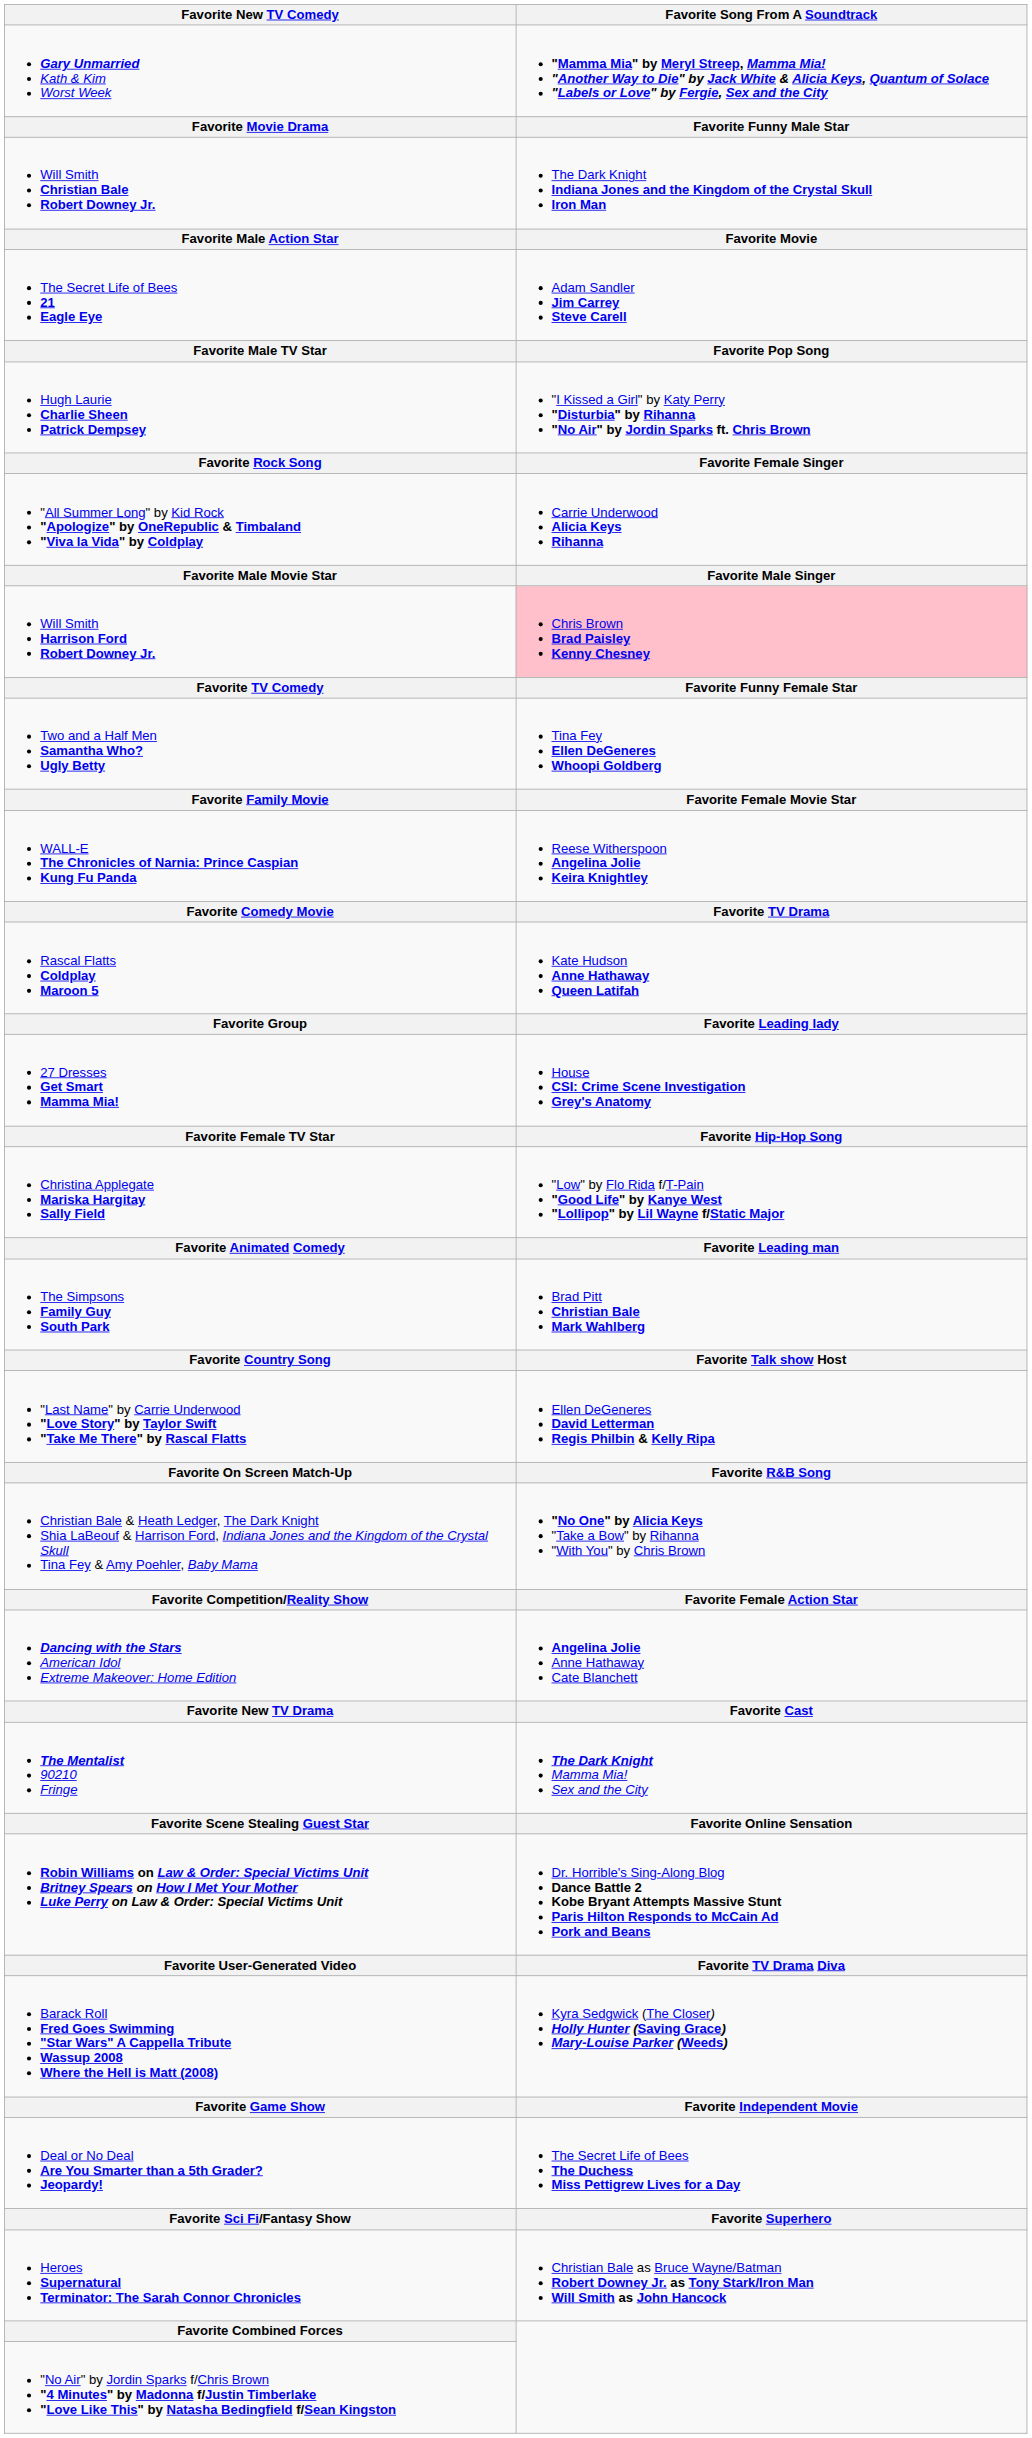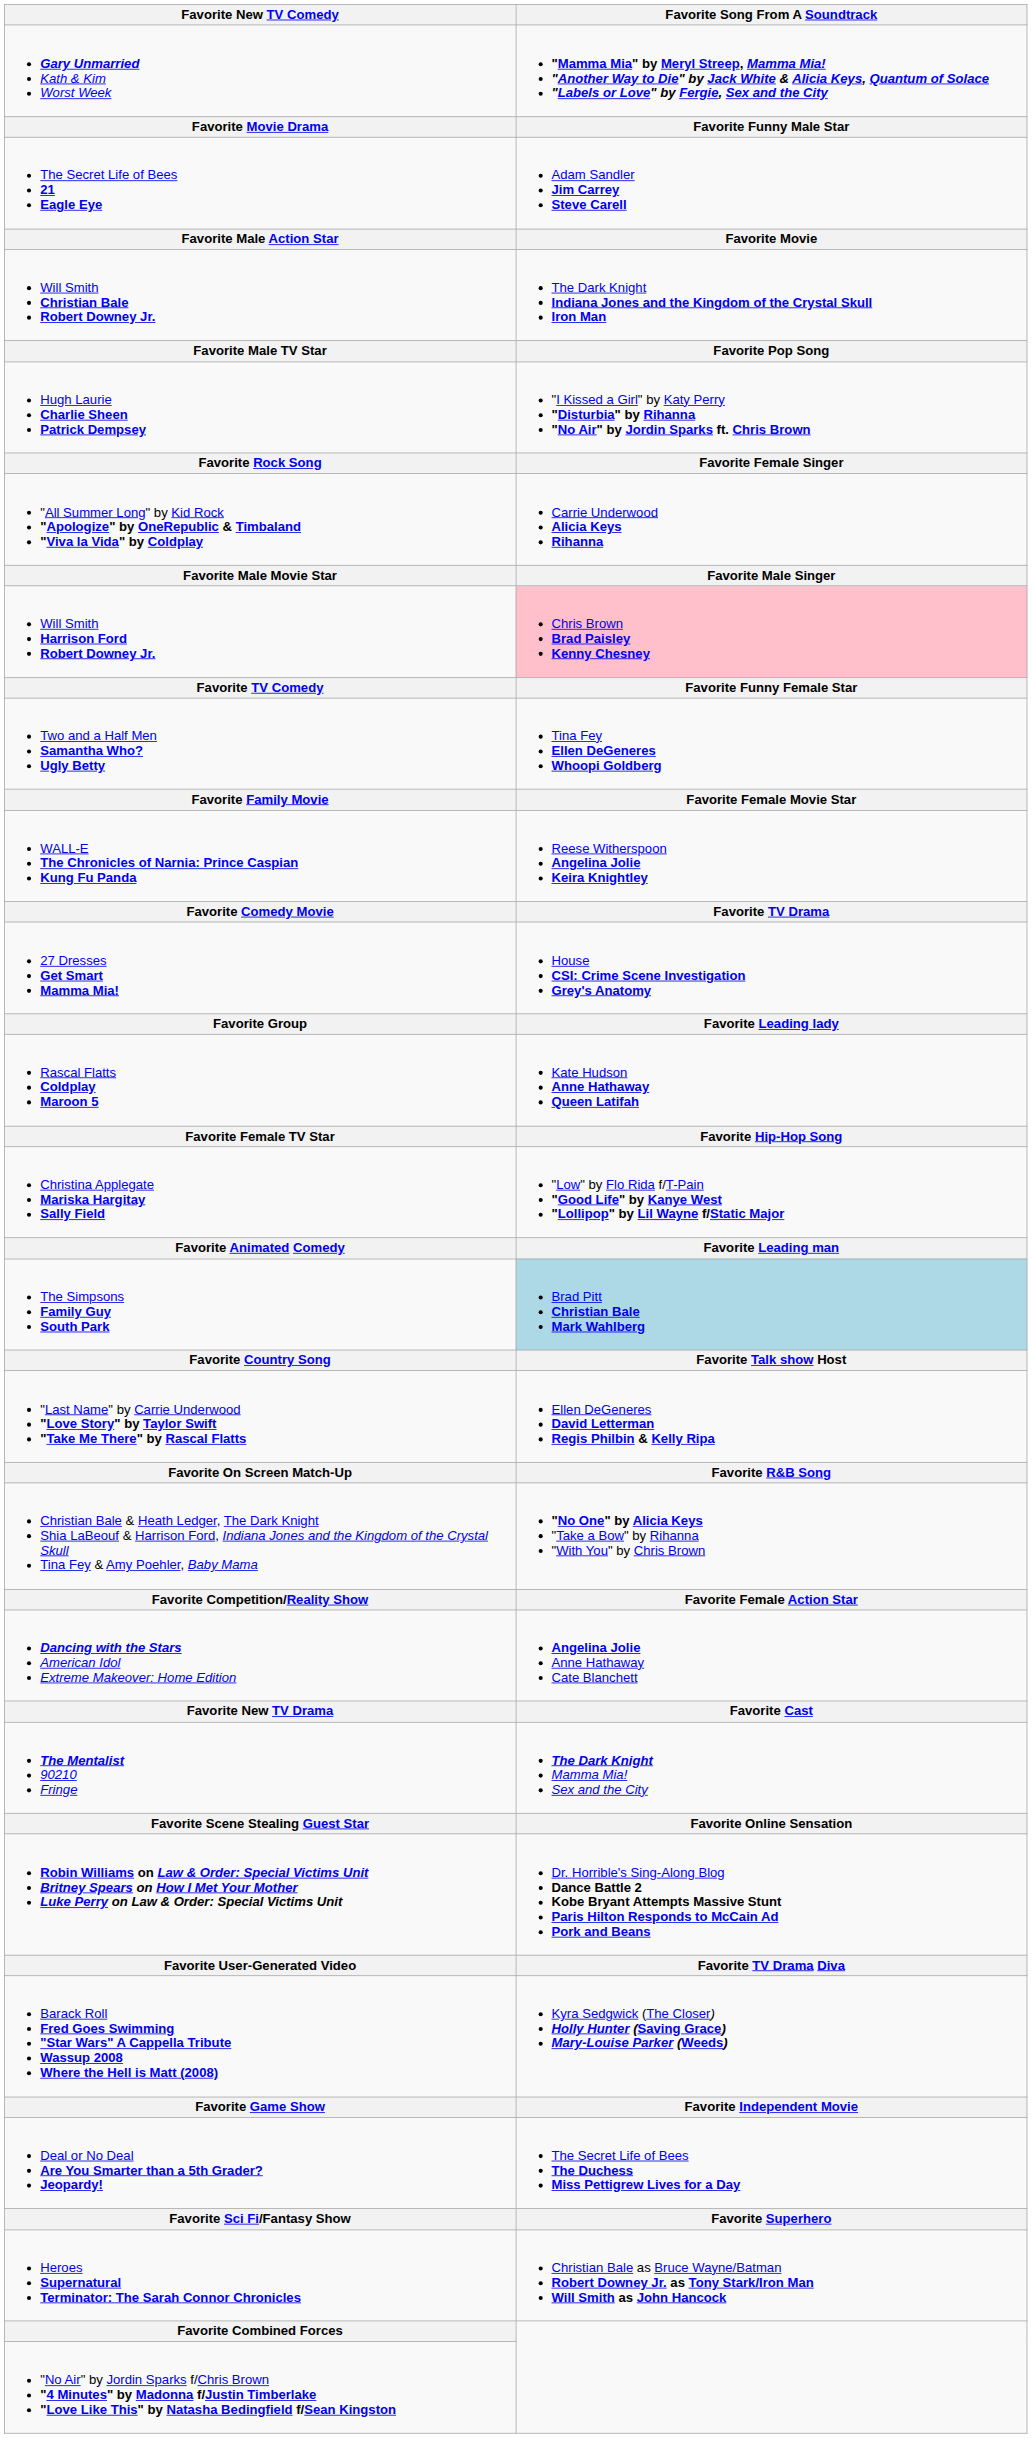rows swapped: The Secret Life of Bees 21 Eagle Eye <-> Will Smith Christian Bale Robert Downey Jr.
rows swapped: 27 Dresses Get Smart Mamma Mia! <-> Rascal Flatts Coldplay Maroon 5
The Simpsons Family Guy South Park | Favorite Song From A Soundtrack: no background -> lightblue background
